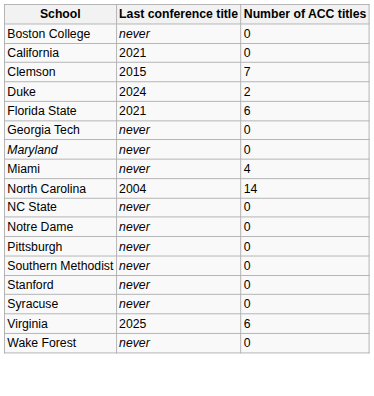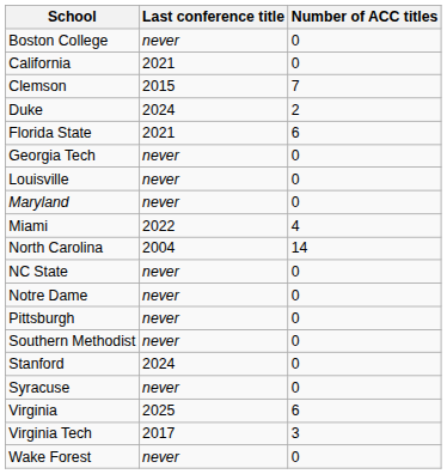+ row: Louisville | never | 0
Miami | Last conference title: never -> 2022
Stanford | Last conference title: never -> 2024
+ row: Virginia Tech | 2017 | 3
